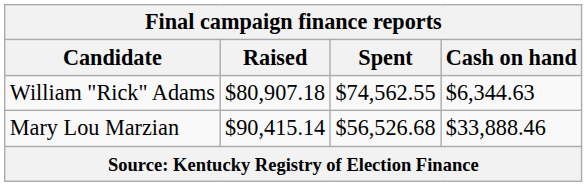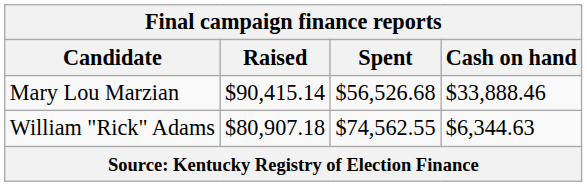rows swapped: William "Rick" Adams <-> Mary Lou Marzian
